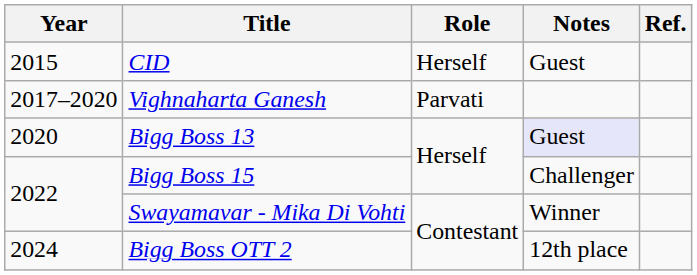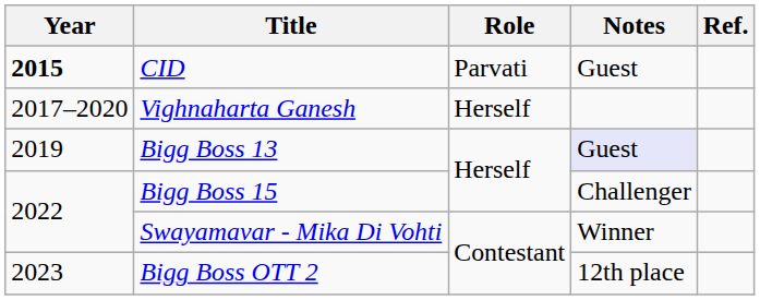CID | Year: normal -> bold
CID | Role: Herself -> Parvati
Vighnaharta Ganesh | Role: Parvati -> Herself
Bigg Boss 13 | Year: 2020 -> 2019
Bigg Boss OTT 2 | Year: 2024 -> 2023
